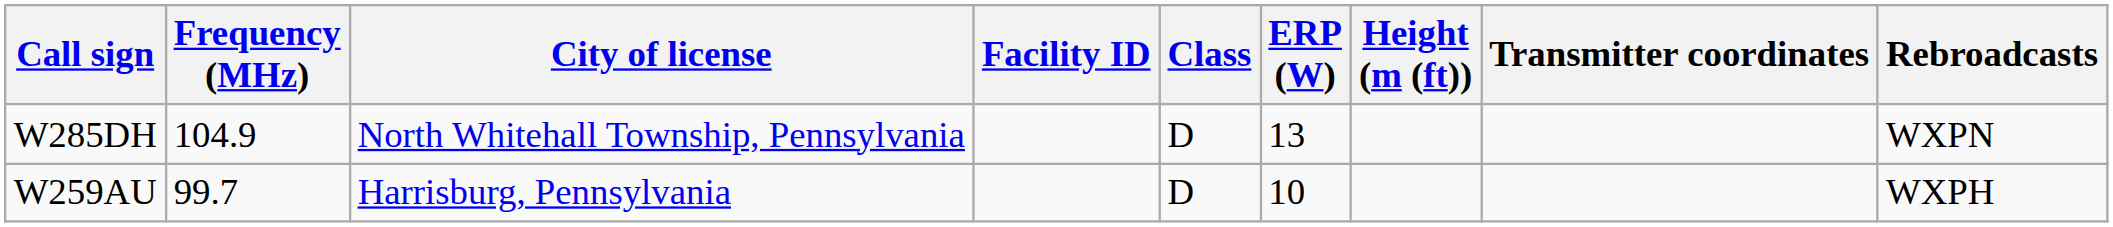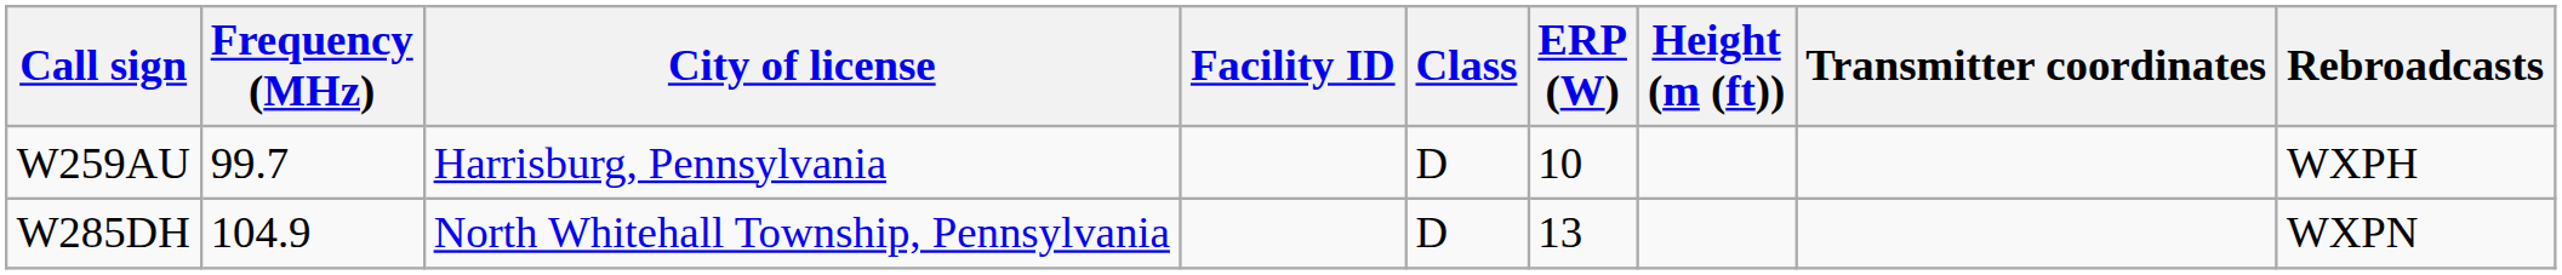rows swapped: W259AU <-> W285DH
